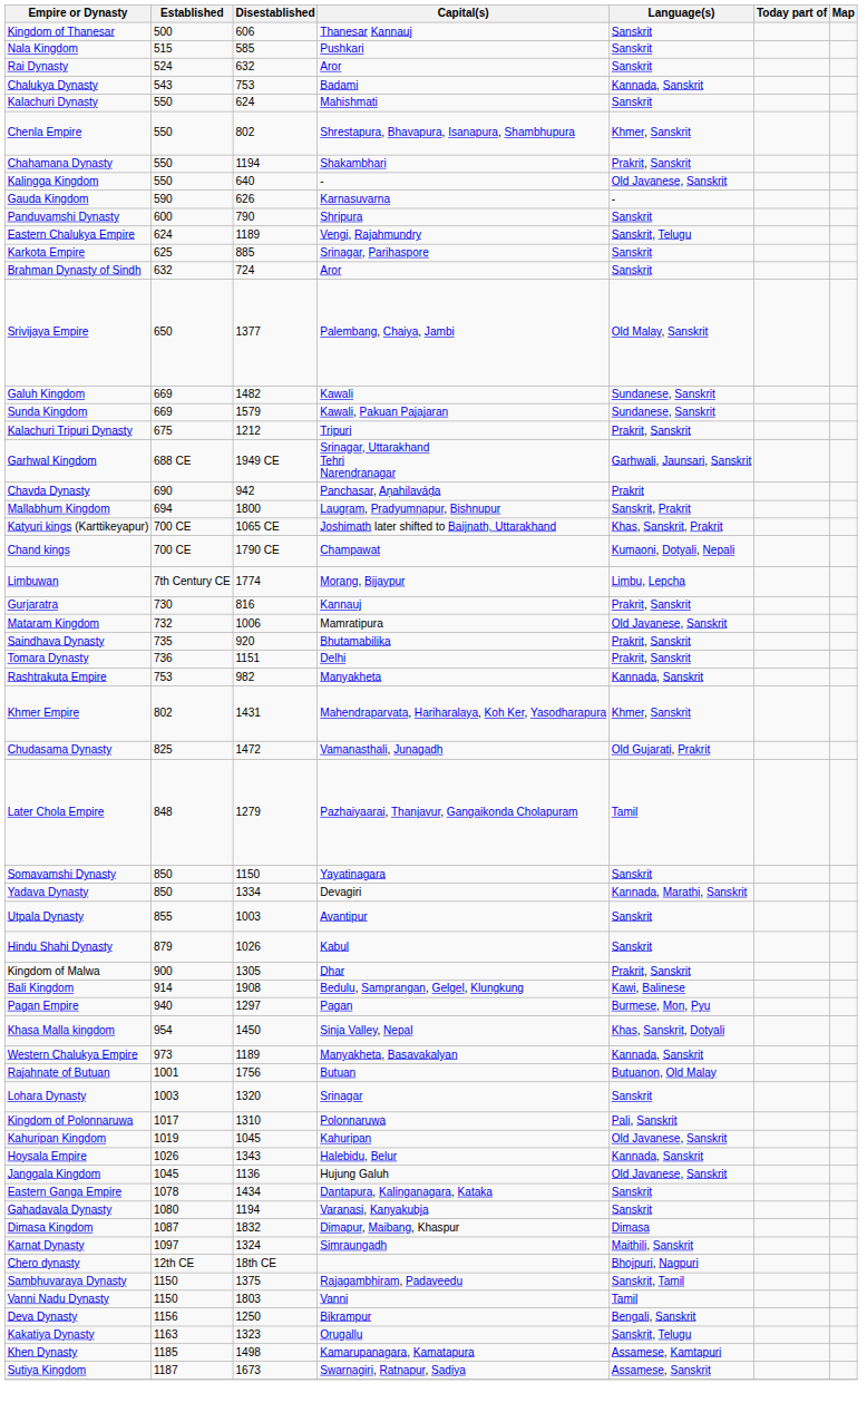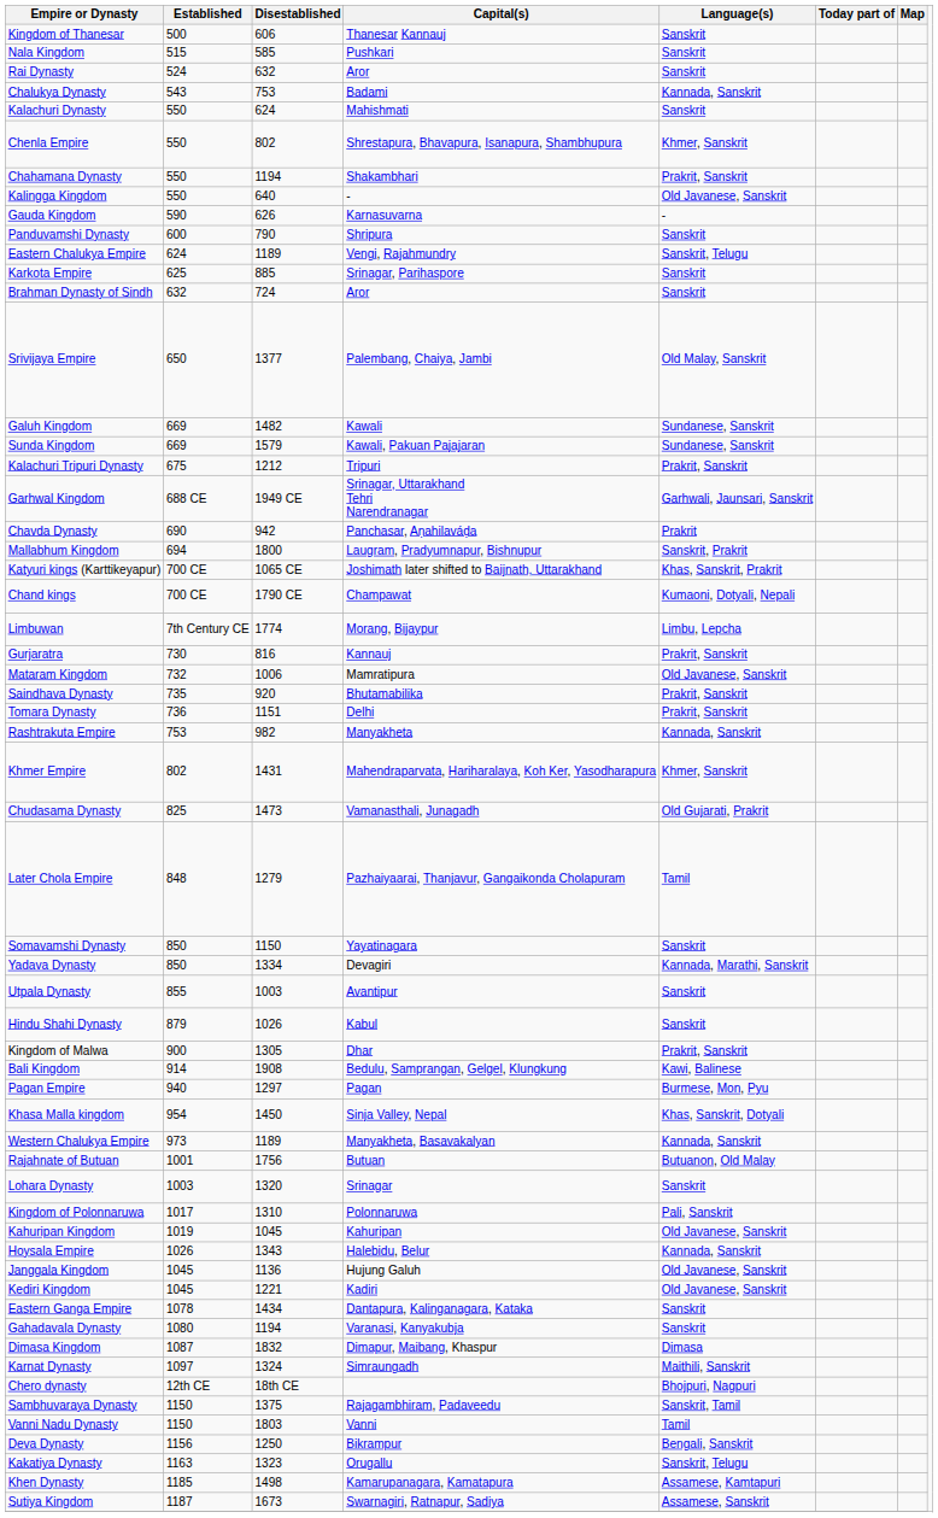Chudasama Dynasty | Disestablished: 1472 -> 1473
+ row: Kediri Kingdom | 1045 | 1221 | Kadiri | Old Javanese, Sanskrit
